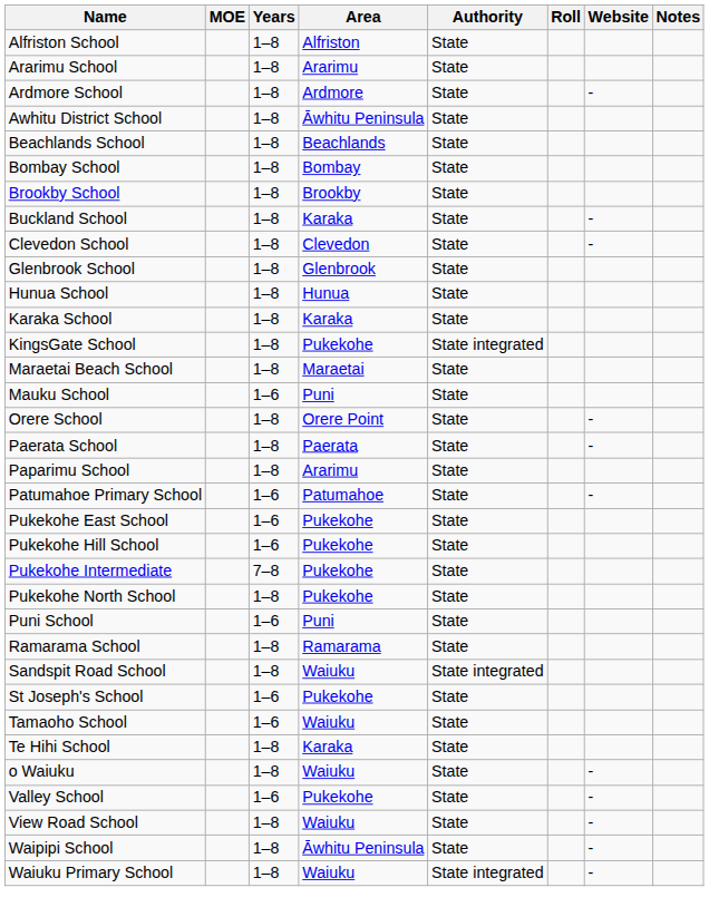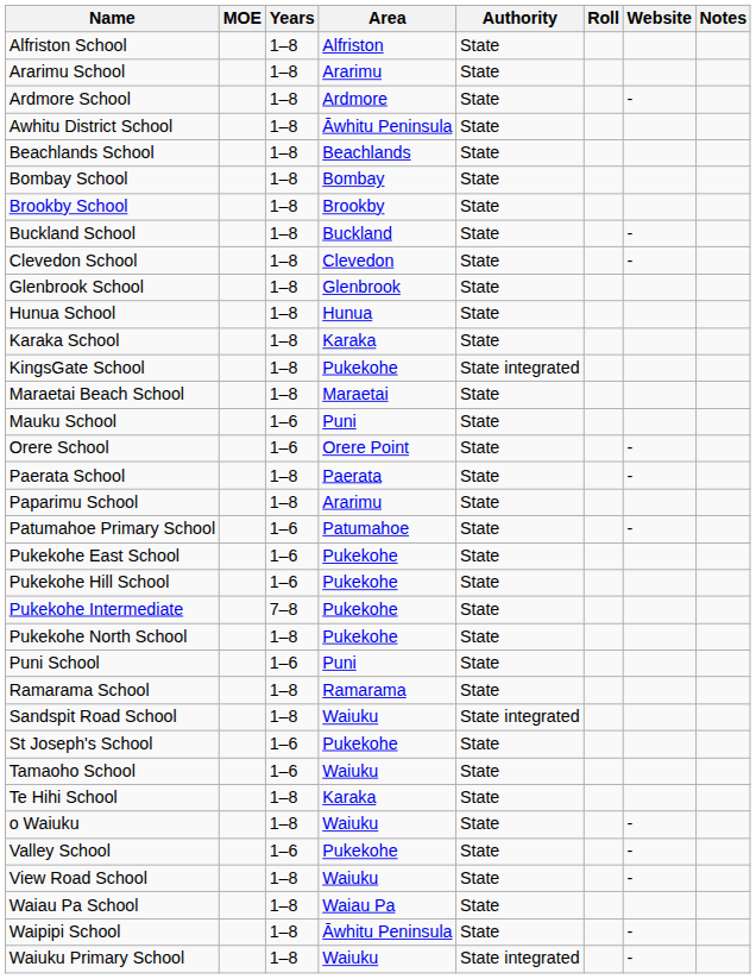Buckland School | Area: Karaka -> Buckland
Orere School | Years: 1–8 -> 1–6
+ row: Waiau Pa School | 1–8 | Waiau Pa | State
